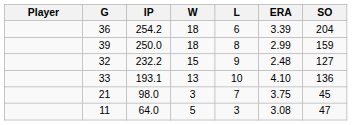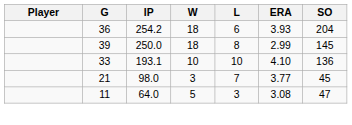254.2 | ERA: 3.39 -> 3.93
250.0 | SO: 159 -> 145
- row: 32 | 232.2 | 15 | 9 | 2.48 | 127
193.1 | W: 13 -> 10
98.0 | ERA: 3.75 -> 3.77
